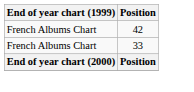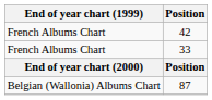+ row: Belgian (Wallonia) Albums Chart | 87
